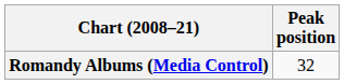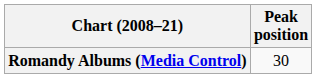Romandy Albums (Media Control) | Peak position: 32 -> 30
